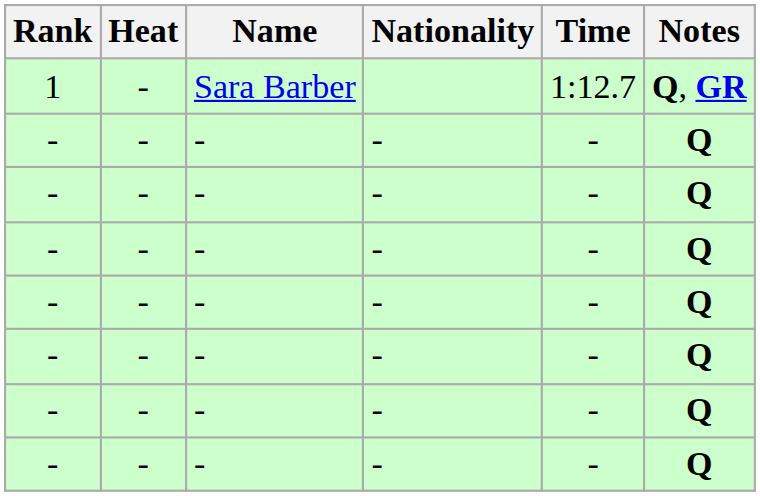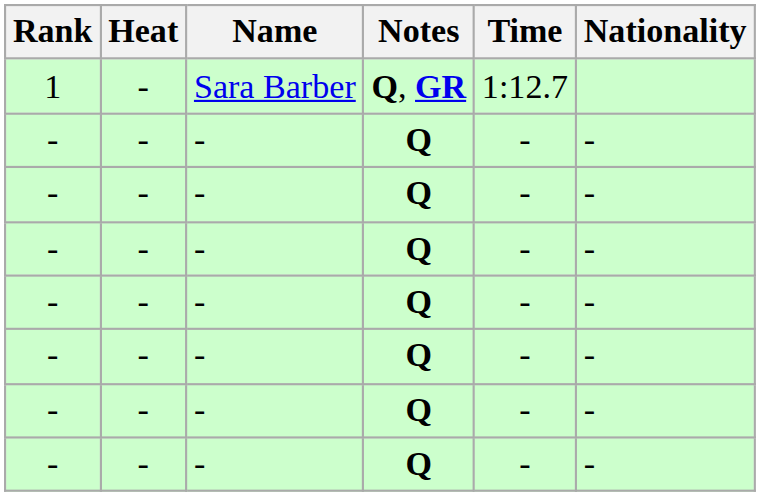columns swapped: Nationality <-> Notes
